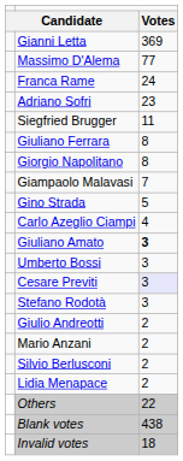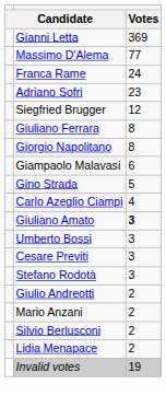Siegfried Brugger | column 3: 11 -> 12
Giampaolo Malavasi | column 3: 7 -> 6
Cesare Previti | column 3: lavender background -> no background
- row: Others | 22
- row: Blank votes | 438
Invalid votes | column 3: 18 -> 19
